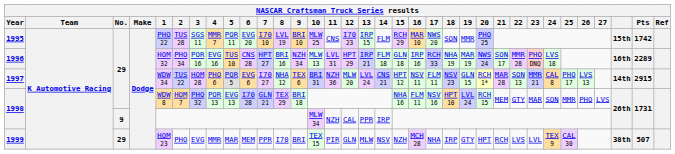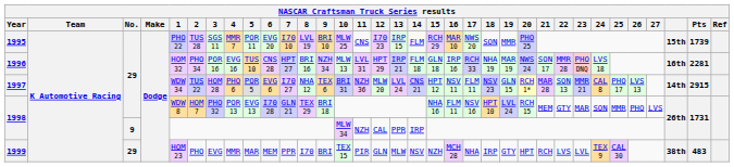1995 | Pts: 1742 -> 1739
1996 | Pts: 2289 -> 2281
1999 | Pts: 507 -> 483
